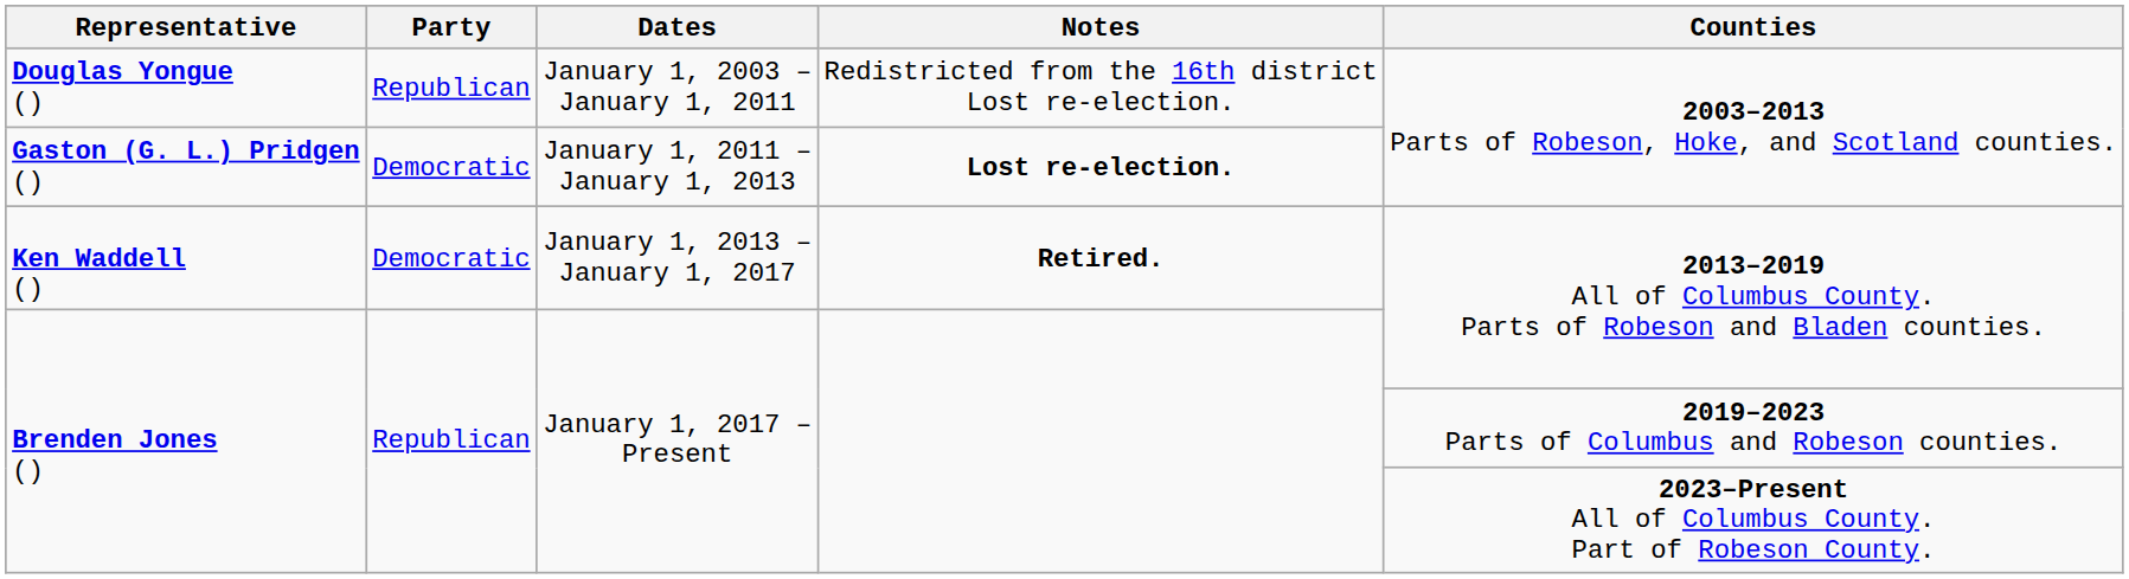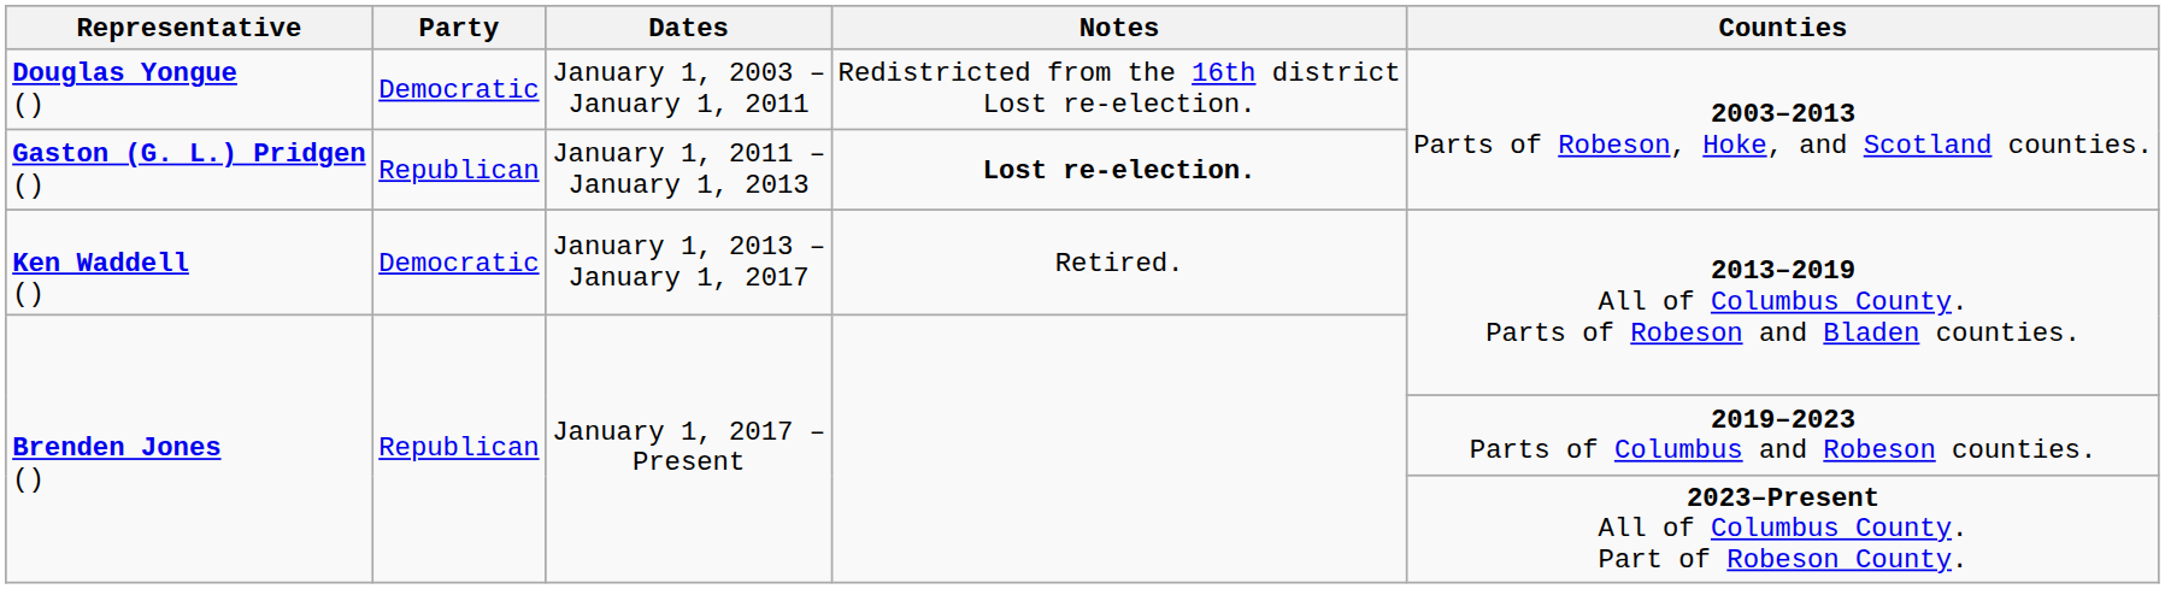Douglas Yongue () | Party: Republican -> Democratic
Gaston (G. L.) Pridgen () | Party: Democratic -> Republican
Ken Waddell () | Notes: bold -> normal
